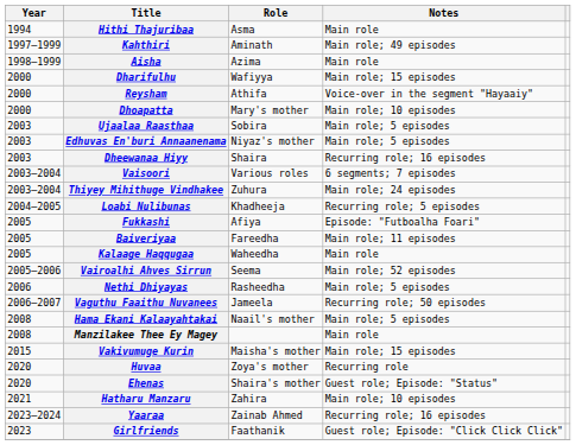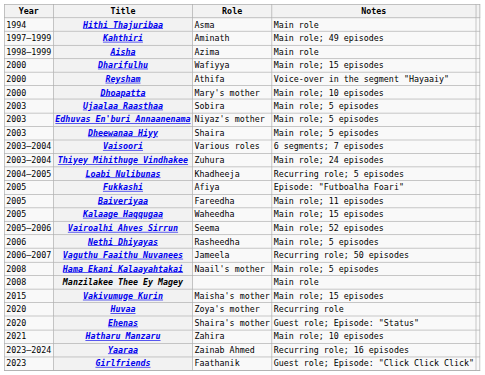Dheewanaa Hiyy | Notes: Recurring role; 16 episodes -> Main role; 5 episodes
Kalaage Haqqugaa | Notes: Main role -> Main role; 15 episodes
